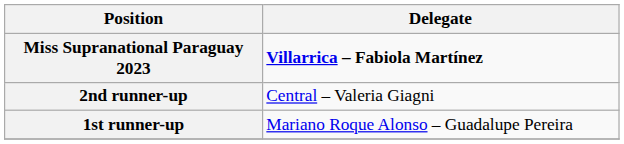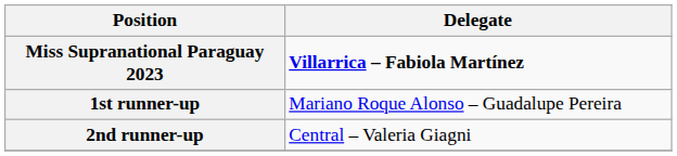rows swapped: 1st runner-up <-> 2nd runner-up
